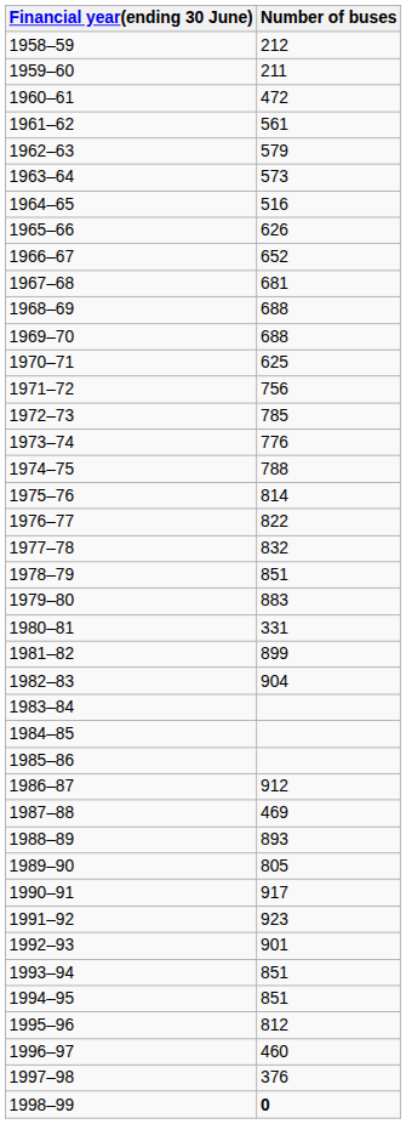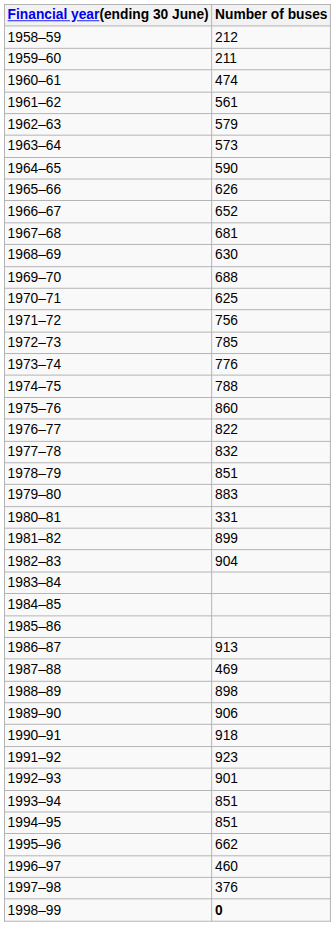1960–61 | Number of buses: 472 -> 474
1964–65 | Number of buses: 516 -> 590
1968–69 | Number of buses: 688 -> 630
1975–76 | Number of buses: 814 -> 860
1986–87 | Number of buses: 912 -> 913
1988–89 | Number of buses: 893 -> 898
1989–90 | Number of buses: 805 -> 906
1990–91 | Number of buses: 917 -> 918
1995–96 | Number of buses: 812 -> 662
